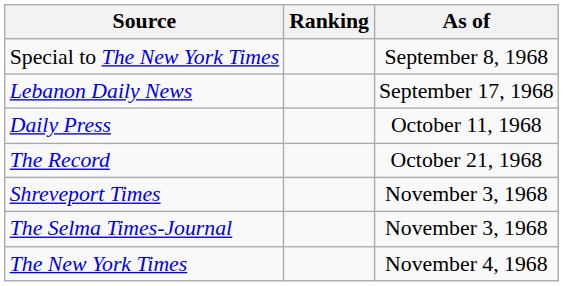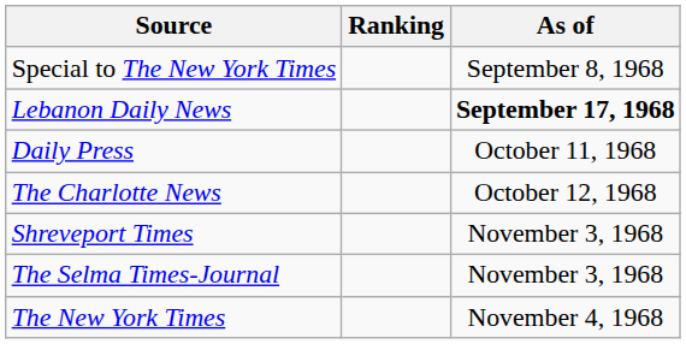Lebanon Daily News | As of: normal -> bold
+ row: The Charlotte News | October 12, 1968
- row: The Record | October 21, 1968
